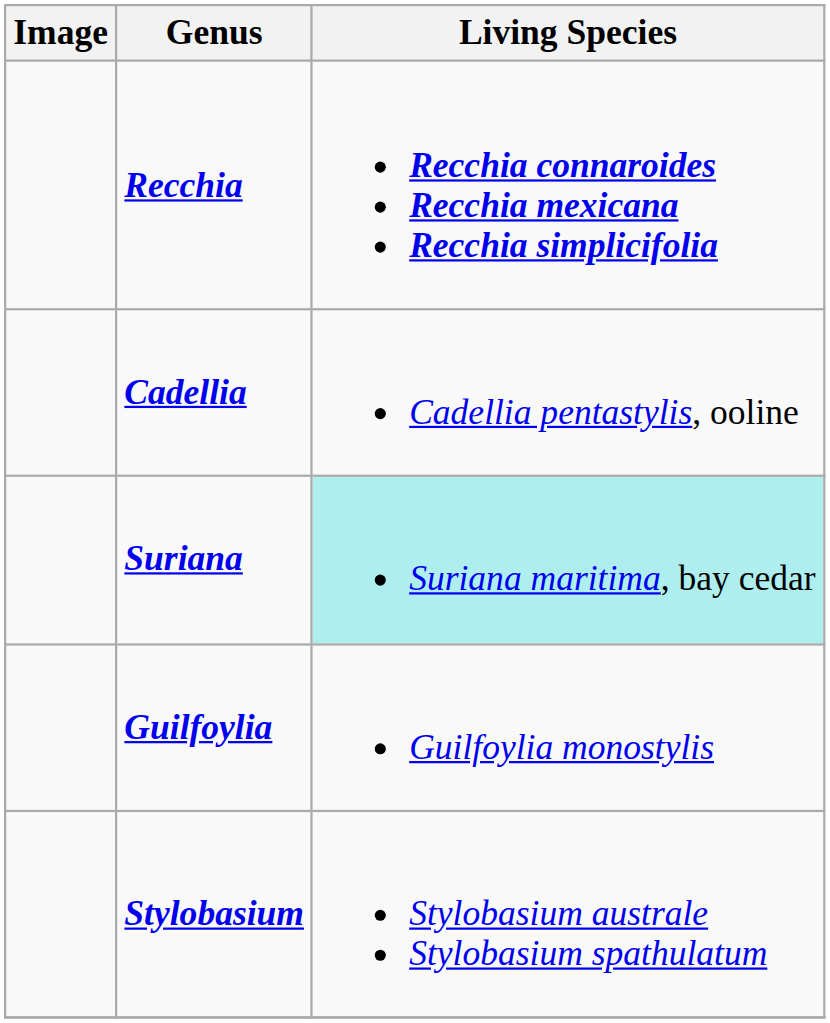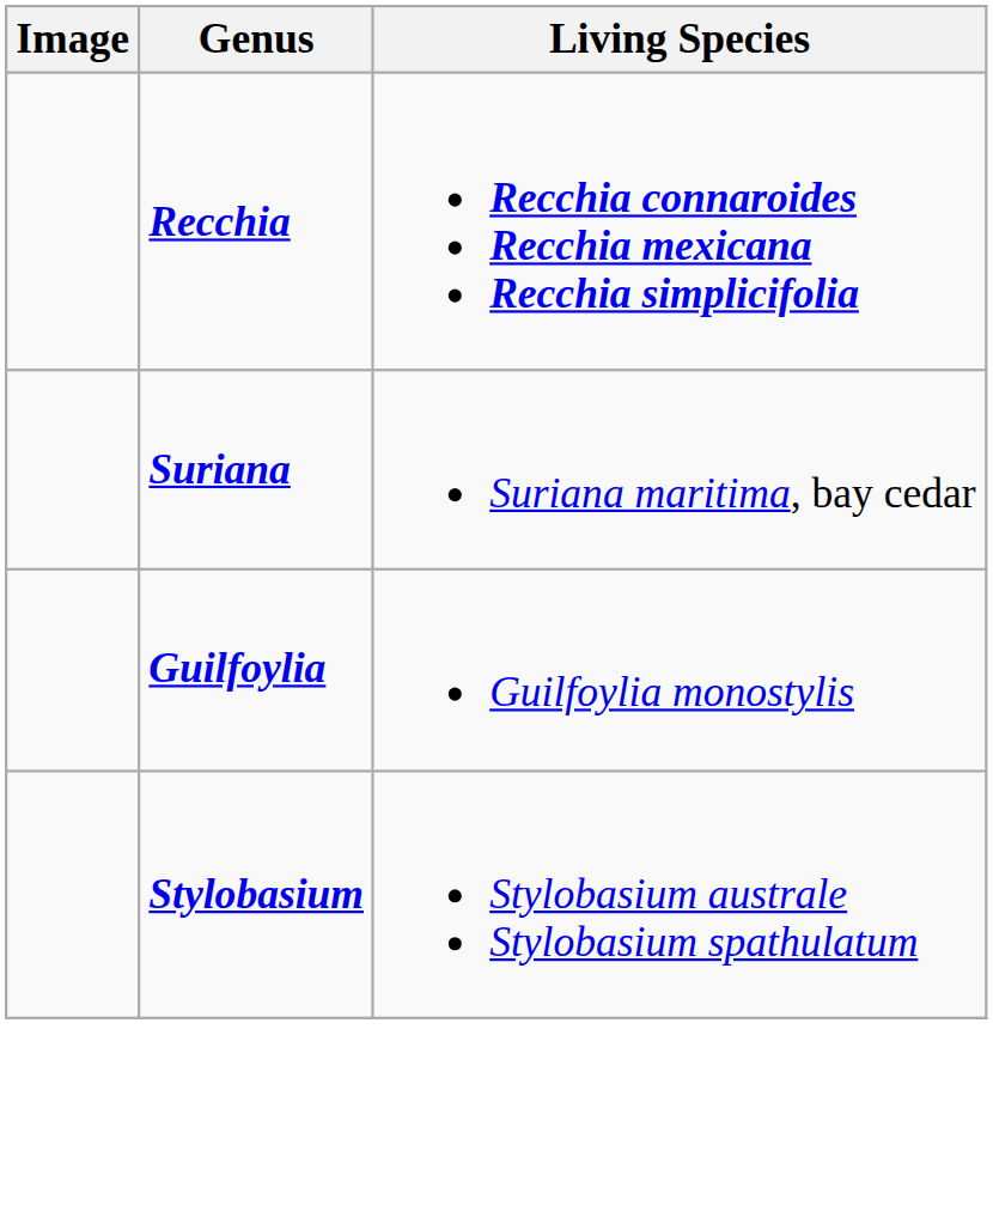- row: Cadellia | Cadellia pentastylis, ooline
Suriana | Living Species: paleturquoise background -> no background
